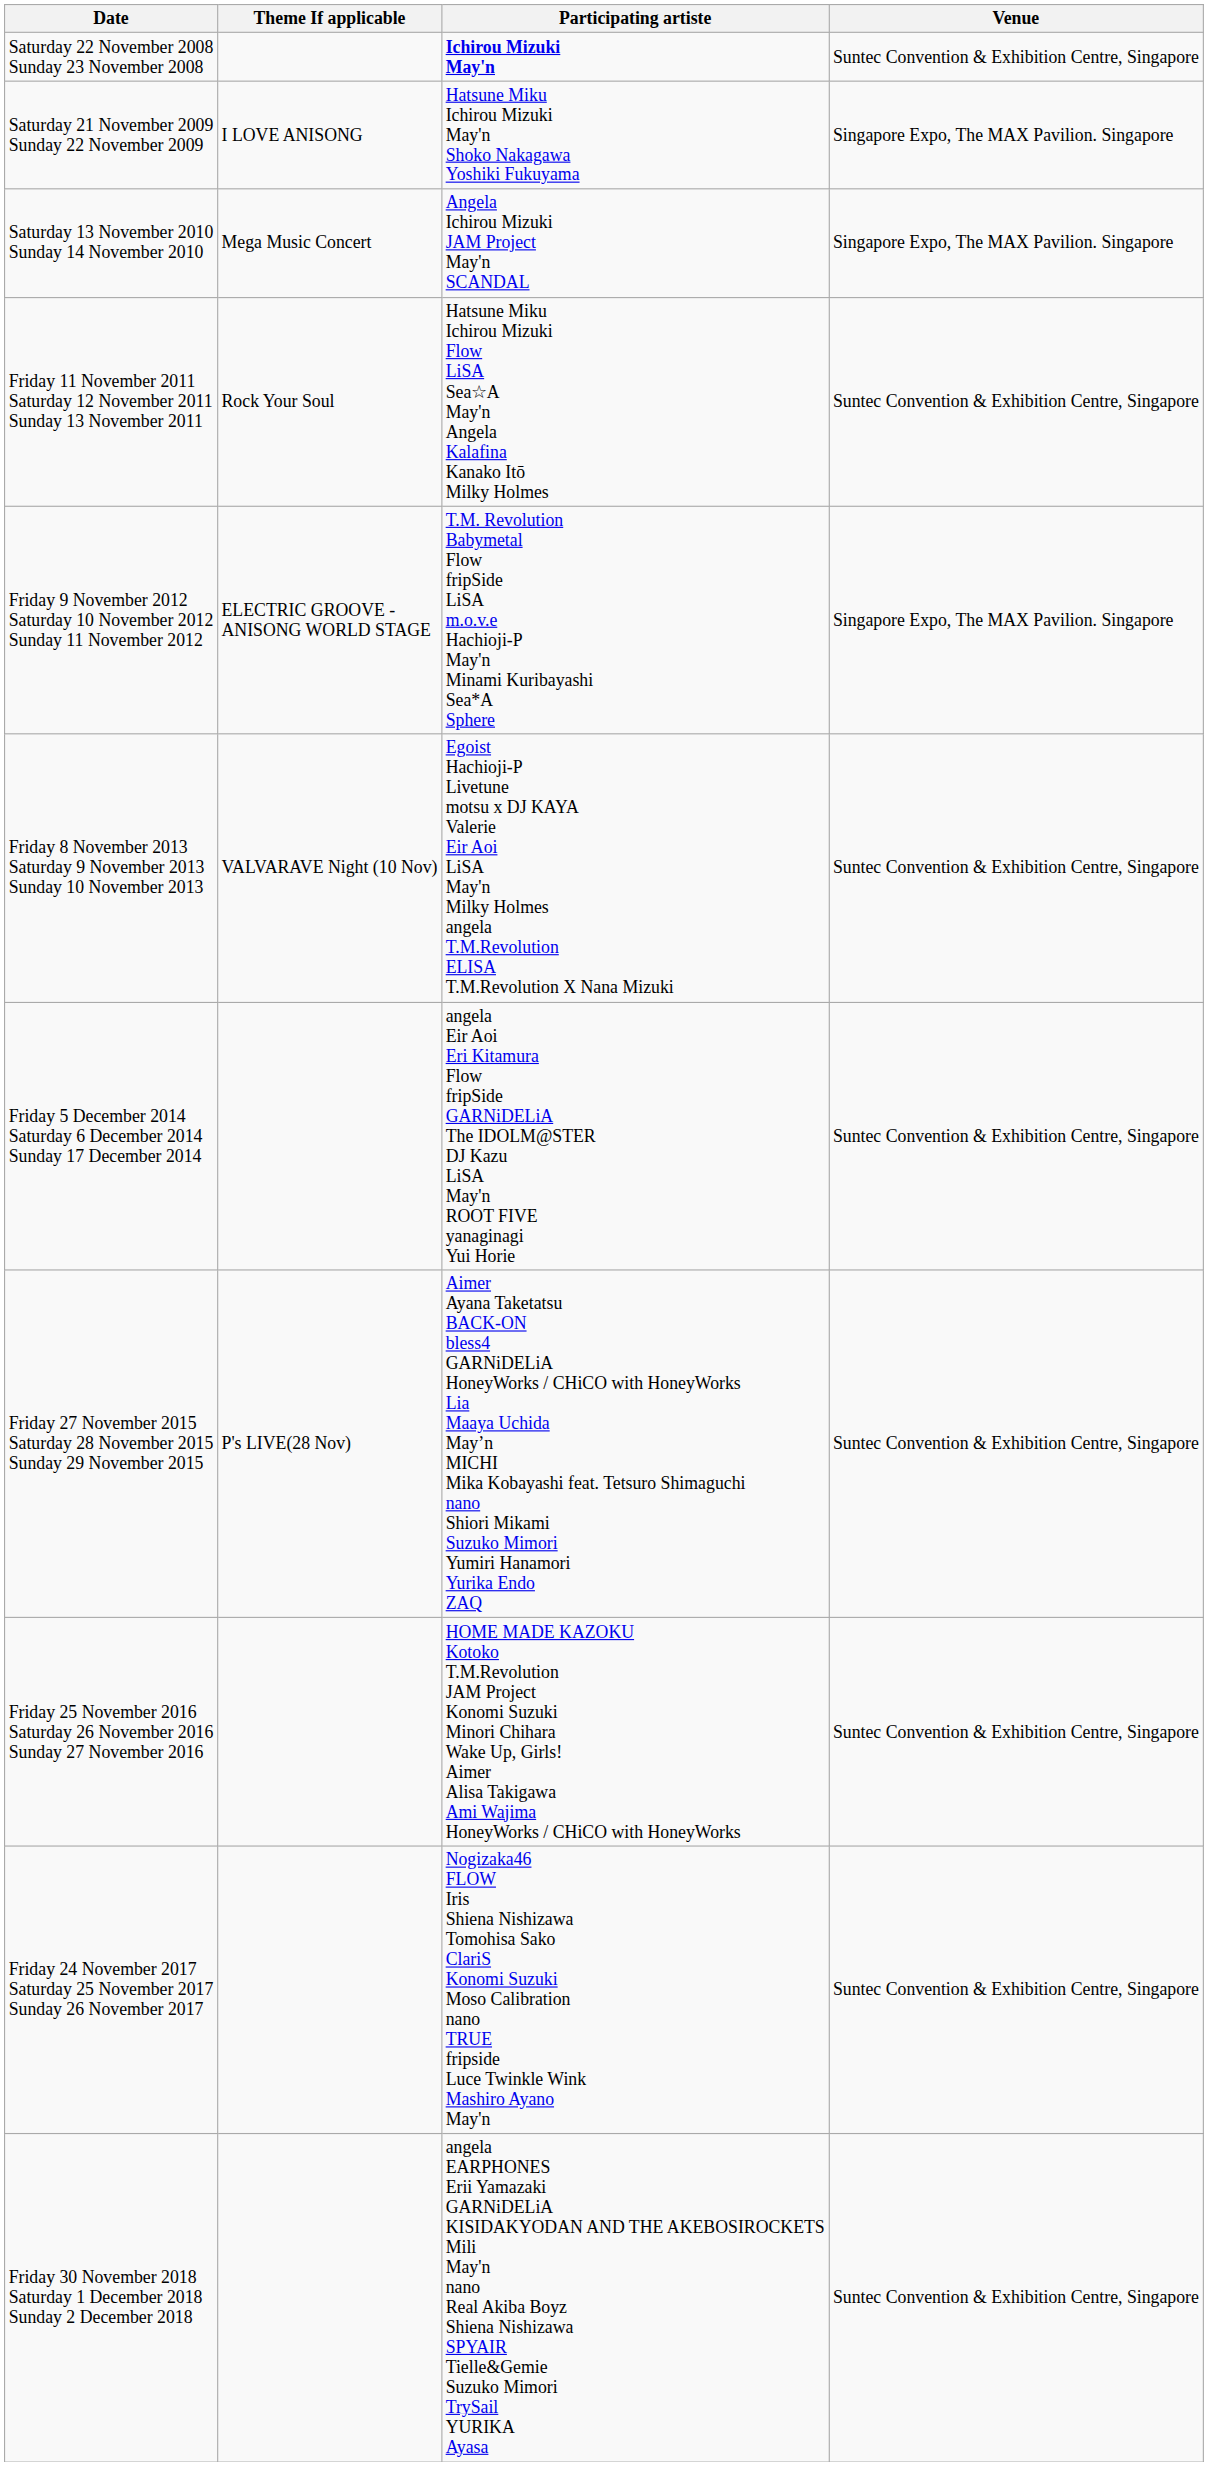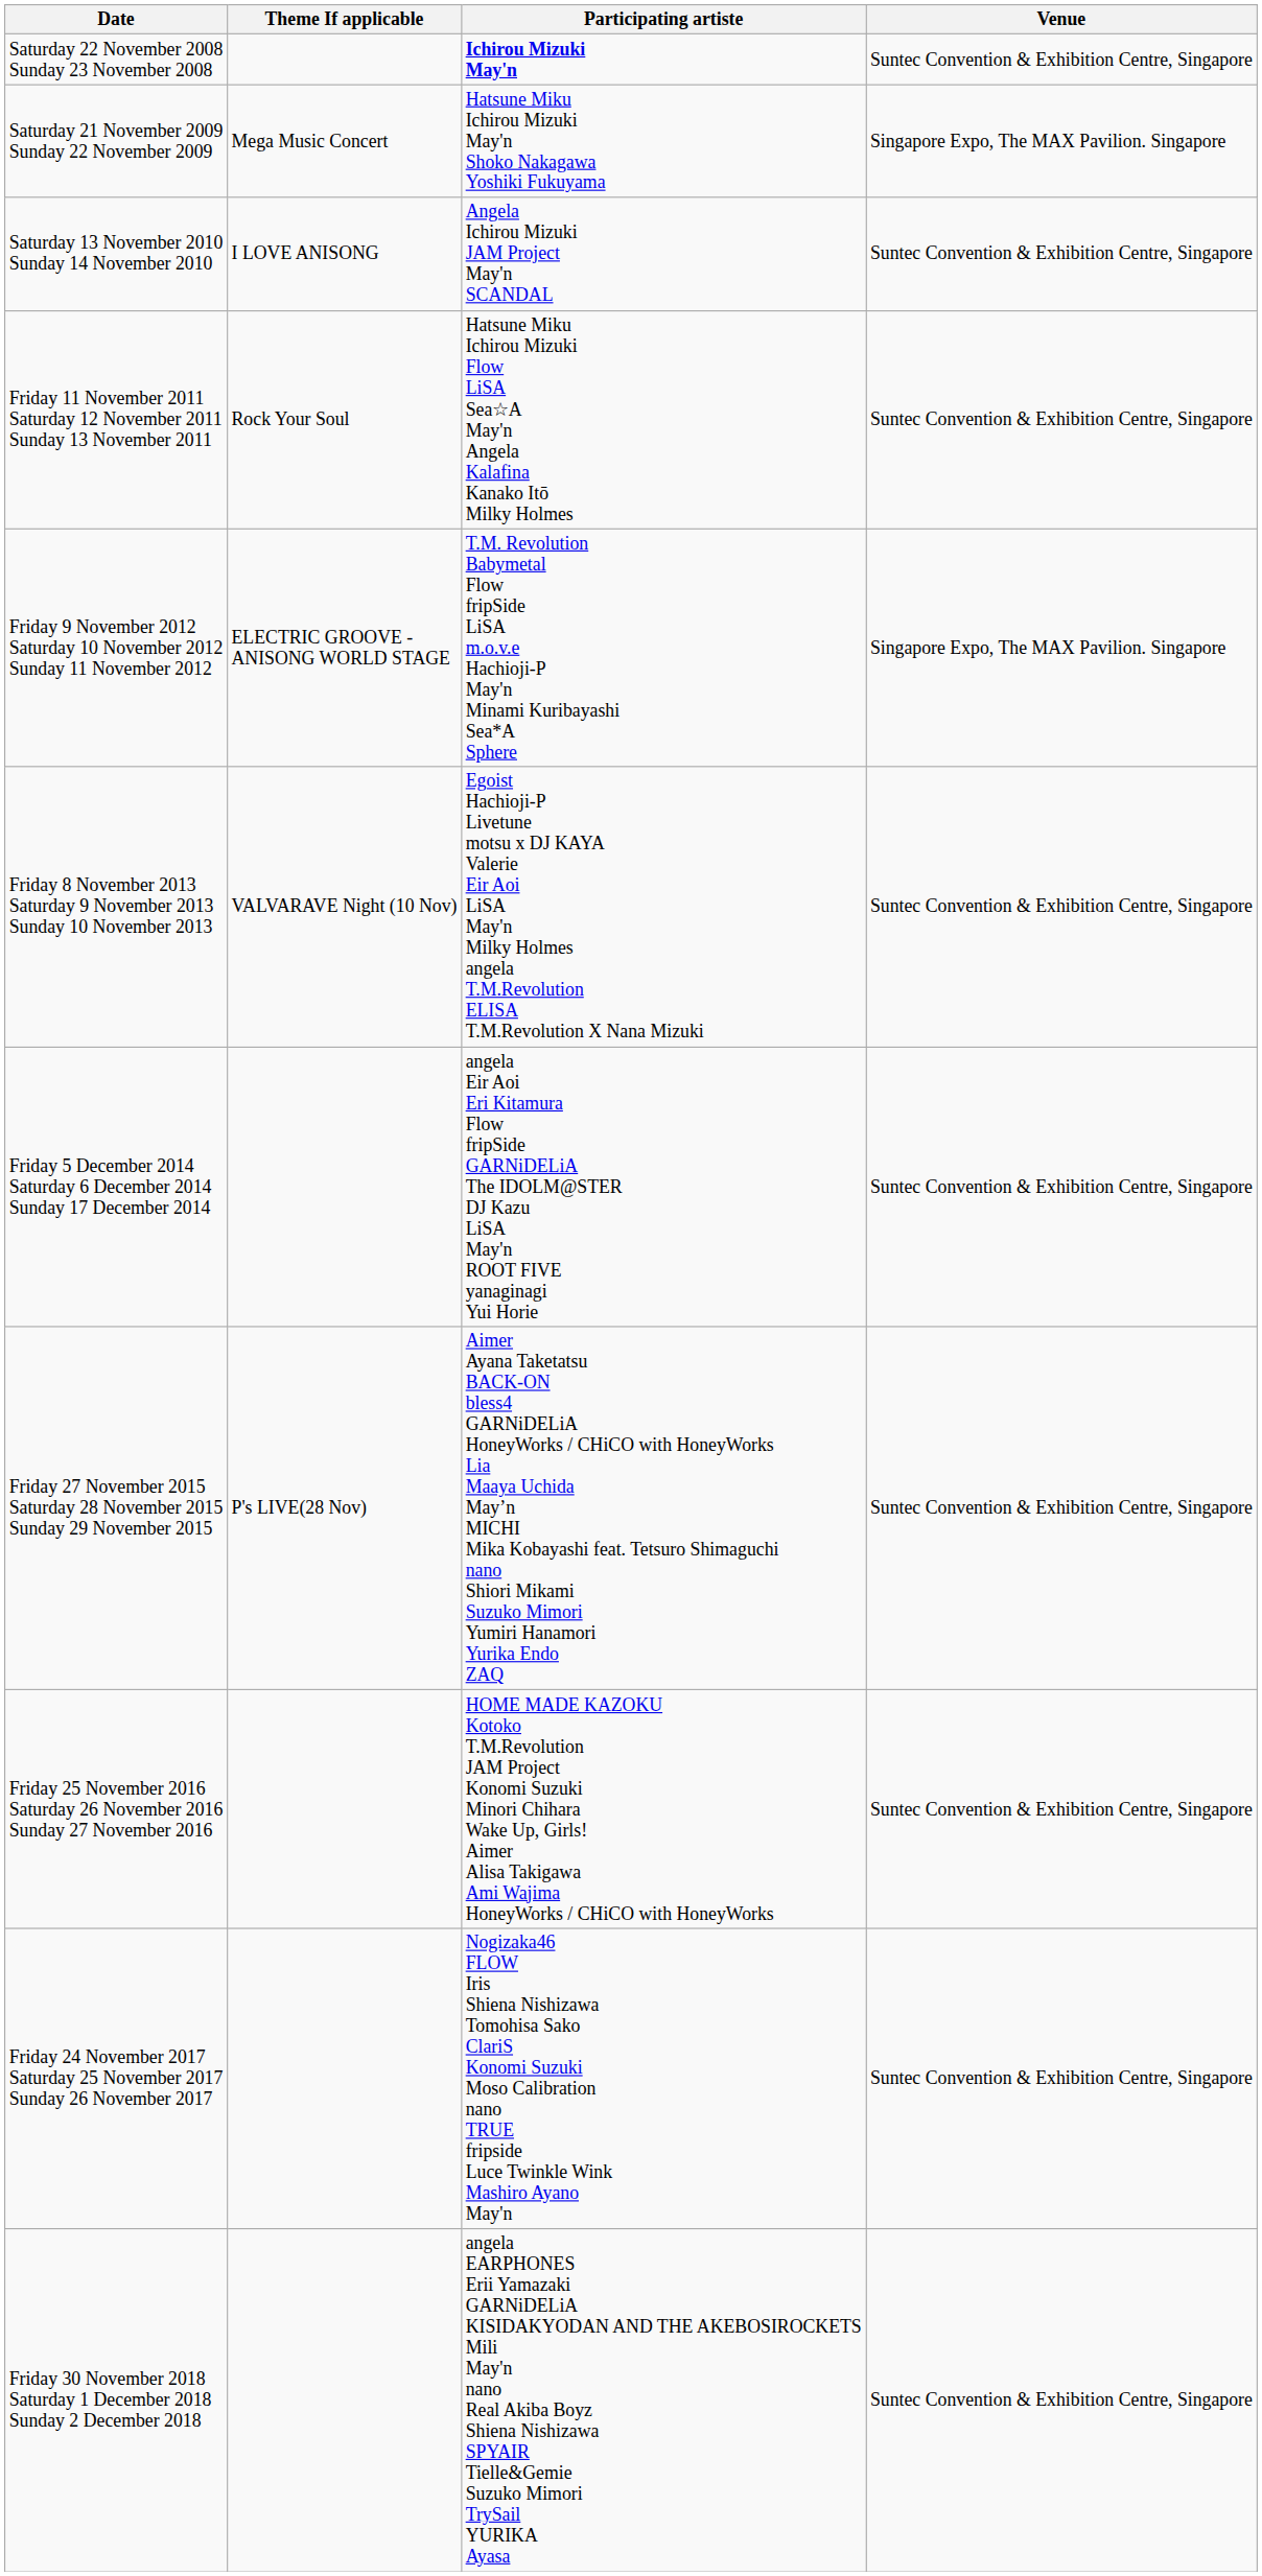Saturday 21 November 2009 Sunday 22 November 2009 | Theme If applicable: I LOVE ANISONG -> Mega Music Concert
Saturday 13 November 2010 Sunday 14 November 2010 | Theme If applicable: Mega Music Concert -> I LOVE ANISONG
Saturday 13 November 2010 Sunday 14 November 2010 | Venue: Singapore Expo, The MAX Pavilion. Singapore -> Suntec Convention & Exhibition Centre, Singapore
